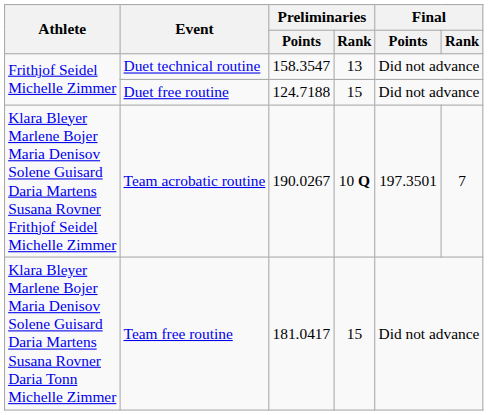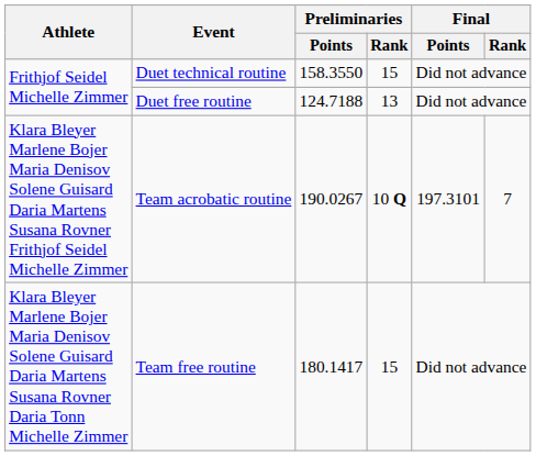Duet technical routine | Preliminaries / Points: 158.3547 -> 158.3550
Duet technical routine | Preliminaries / Rank: 13 -> 15
Duet free routine | Preliminaries / Rank: 15 -> 13
Team acrobatic routine | Final / Points: 197.3501 -> 197.3101
Team free routine | Preliminaries / Points: 181.0417 -> 180.1417
